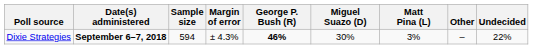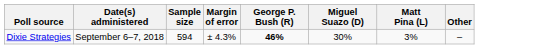- column: Undecided | 22%
Dixie Strategies | Date(s) administered: bold -> normal
